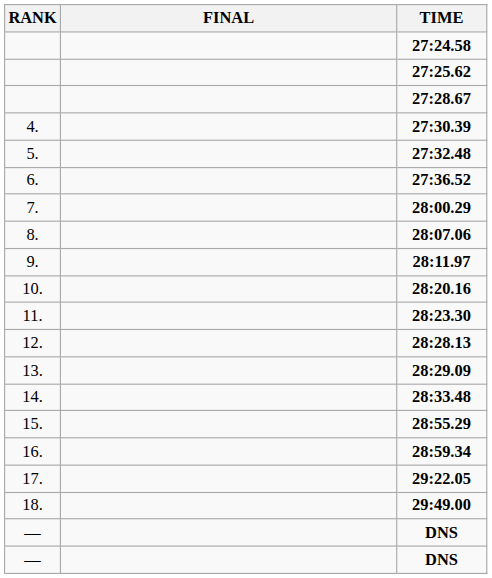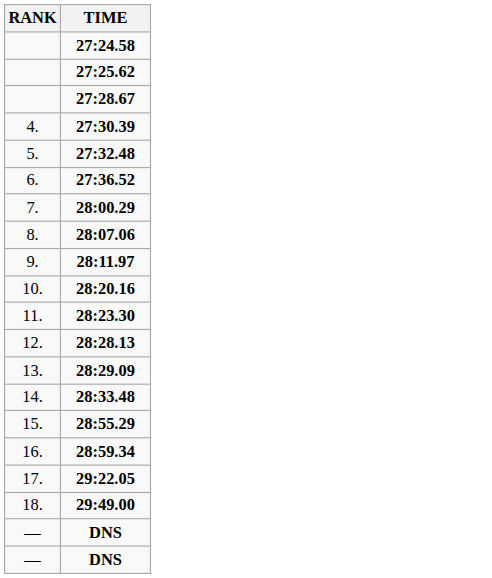- column: FINAL
